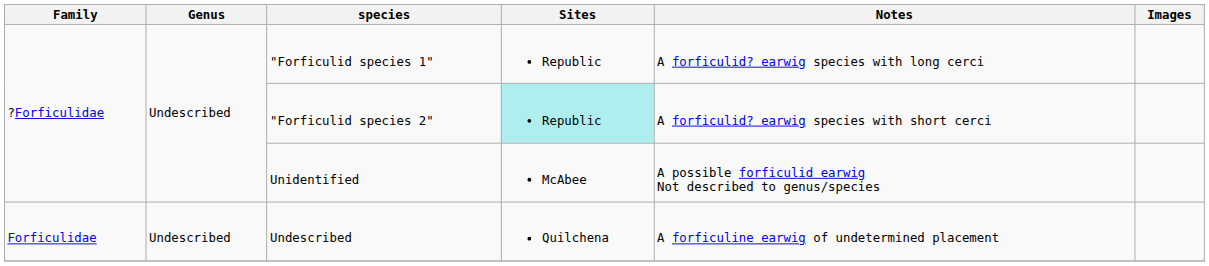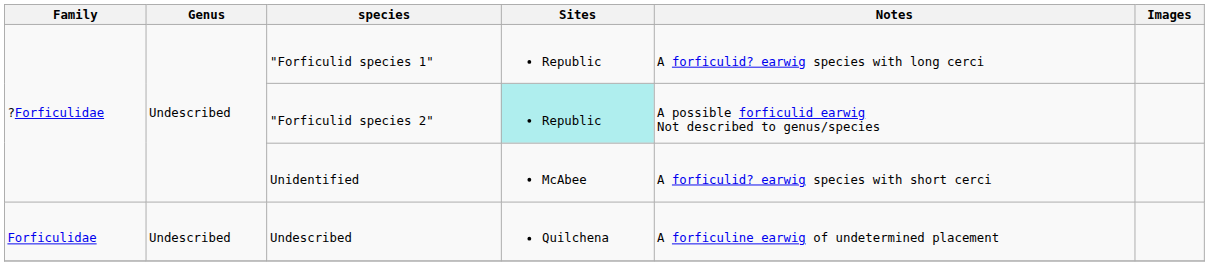"Forficulid species 2" | Notes: A forficulid? earwig species with short cerci -> A possible forficulid earwig Not described to genus/species
Unidentified | Notes: A possible forficulid earwig Not described to genus/species -> A forficulid? earwig species with short cerci
